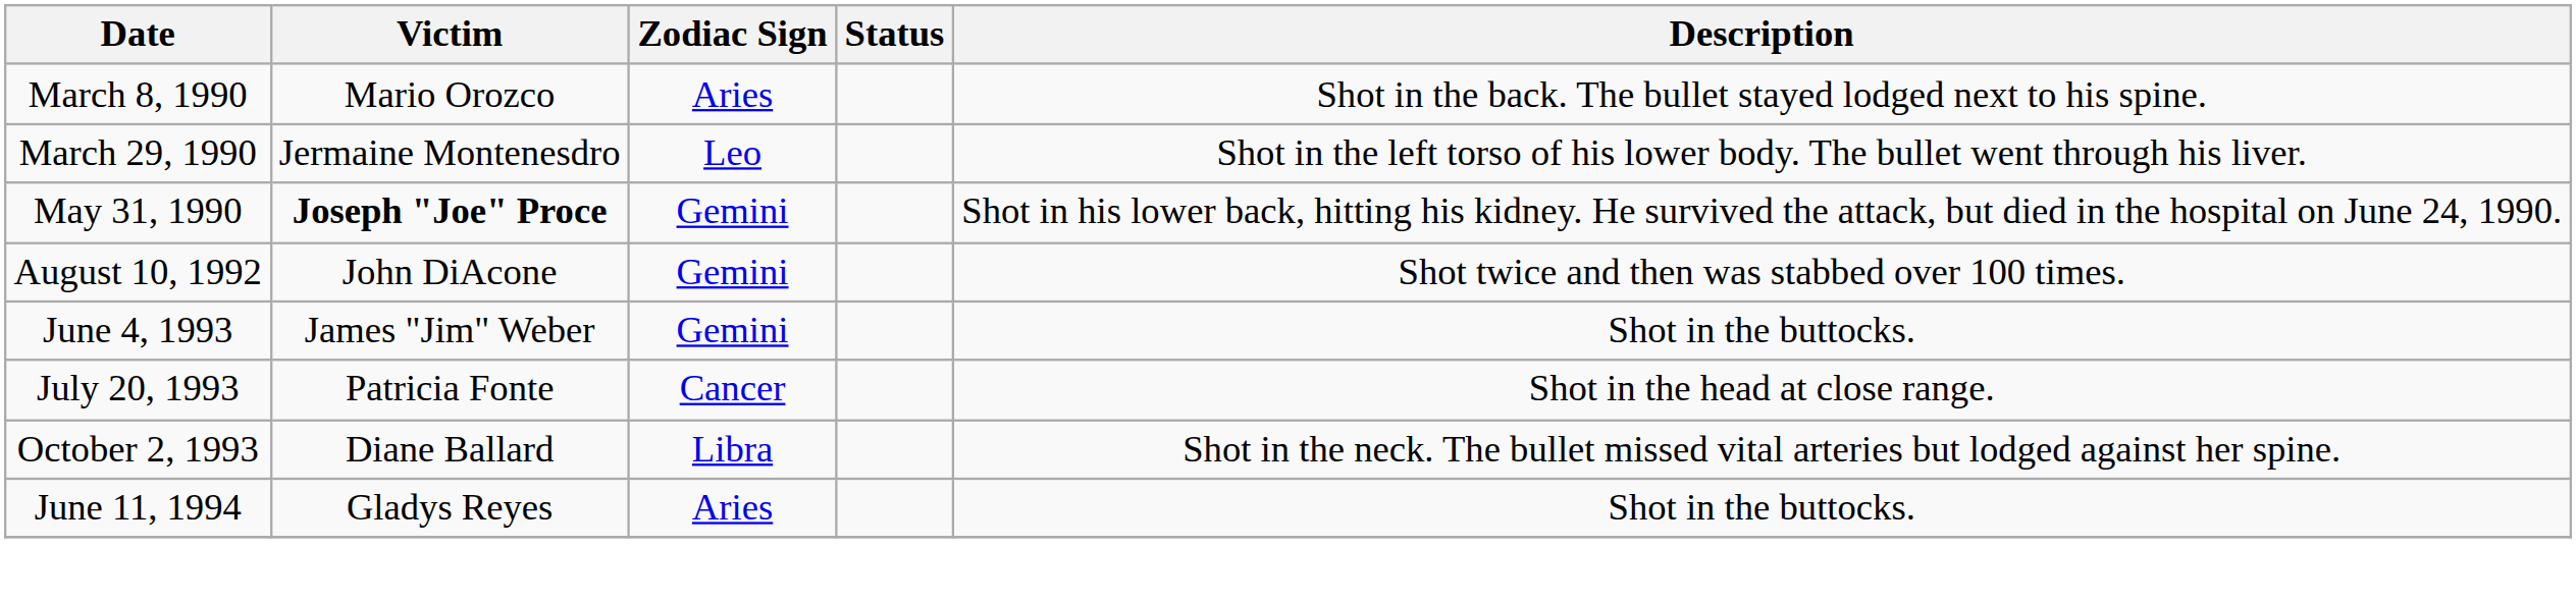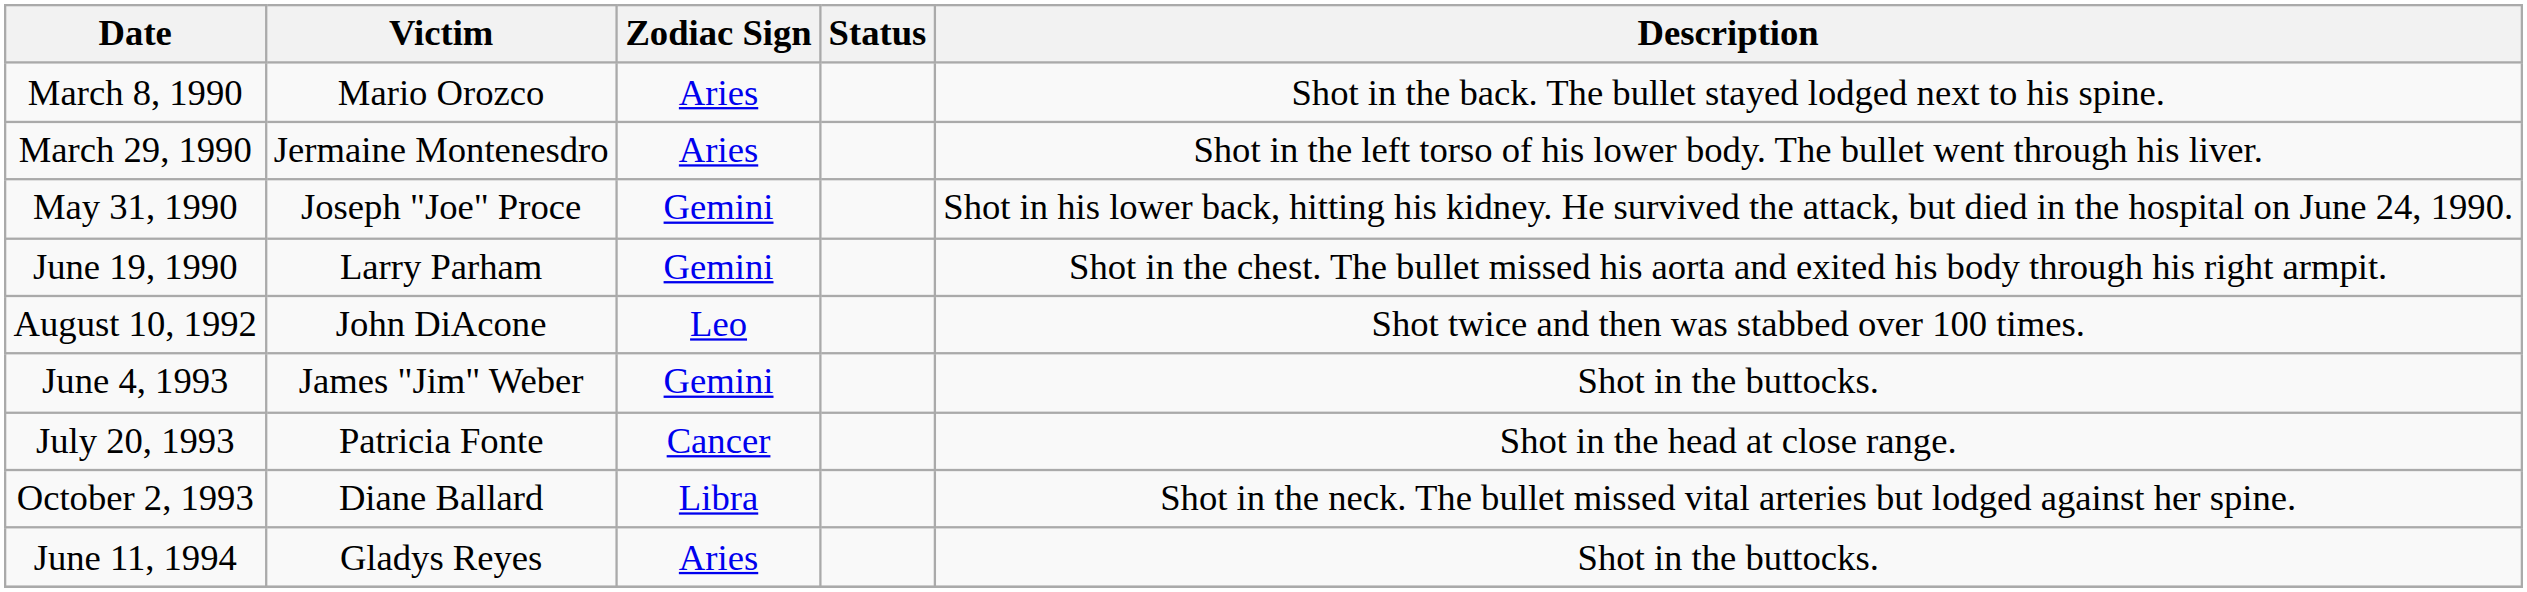March 29, 1990 | Zodiac Sign: Leo -> Aries
May 31, 1990 | Victim: bold -> normal
+ row: June 19, 1990 | Larry Parham | Gemini | Shot in the chest. The bullet missed his aorta and exited his body through his right armpit.
August 10, 1992 | Zodiac Sign: Gemini -> Leo
